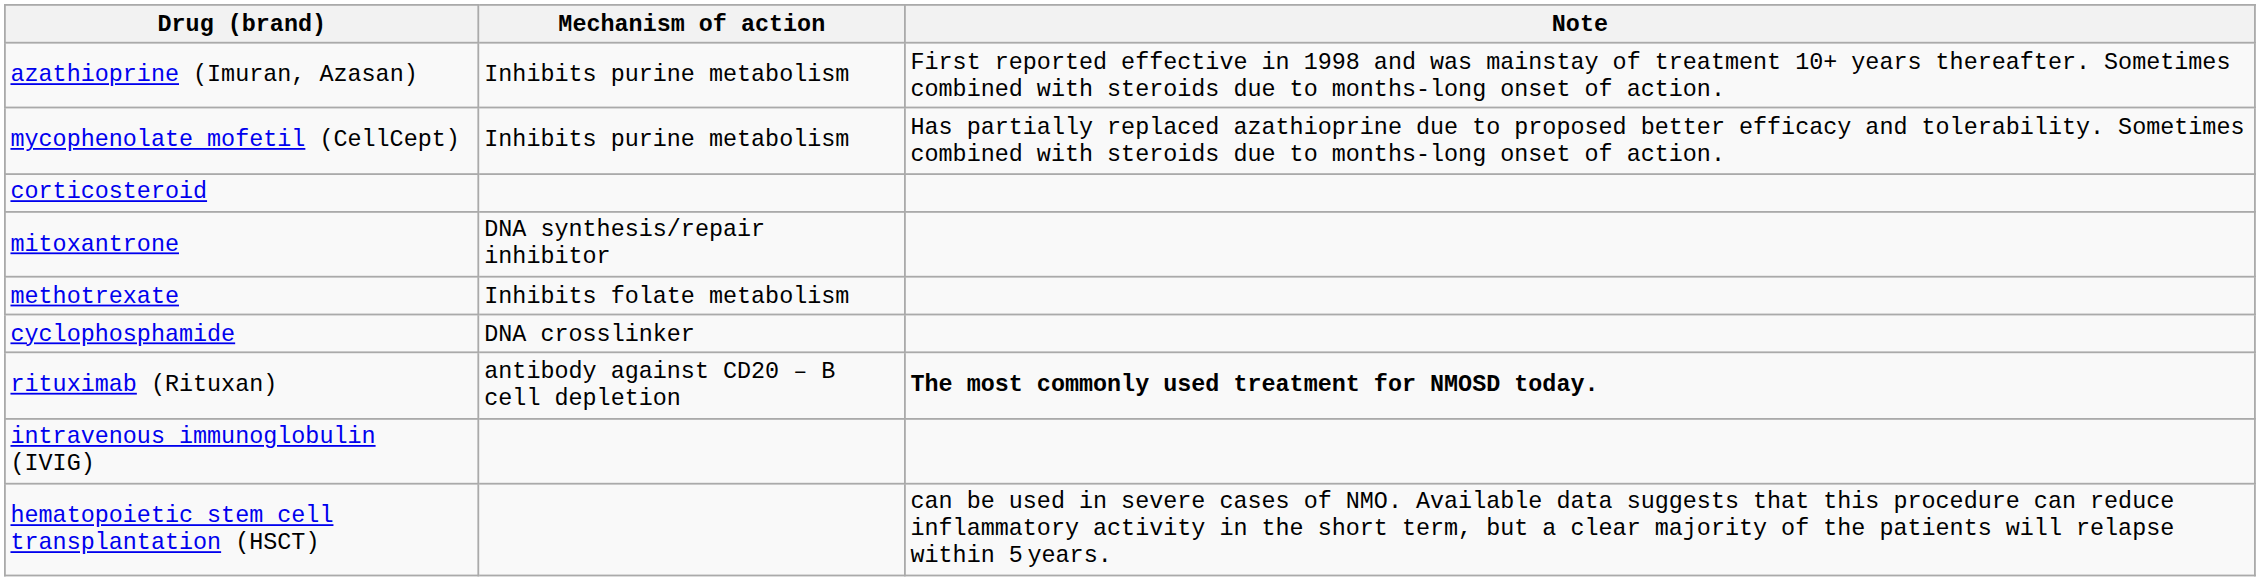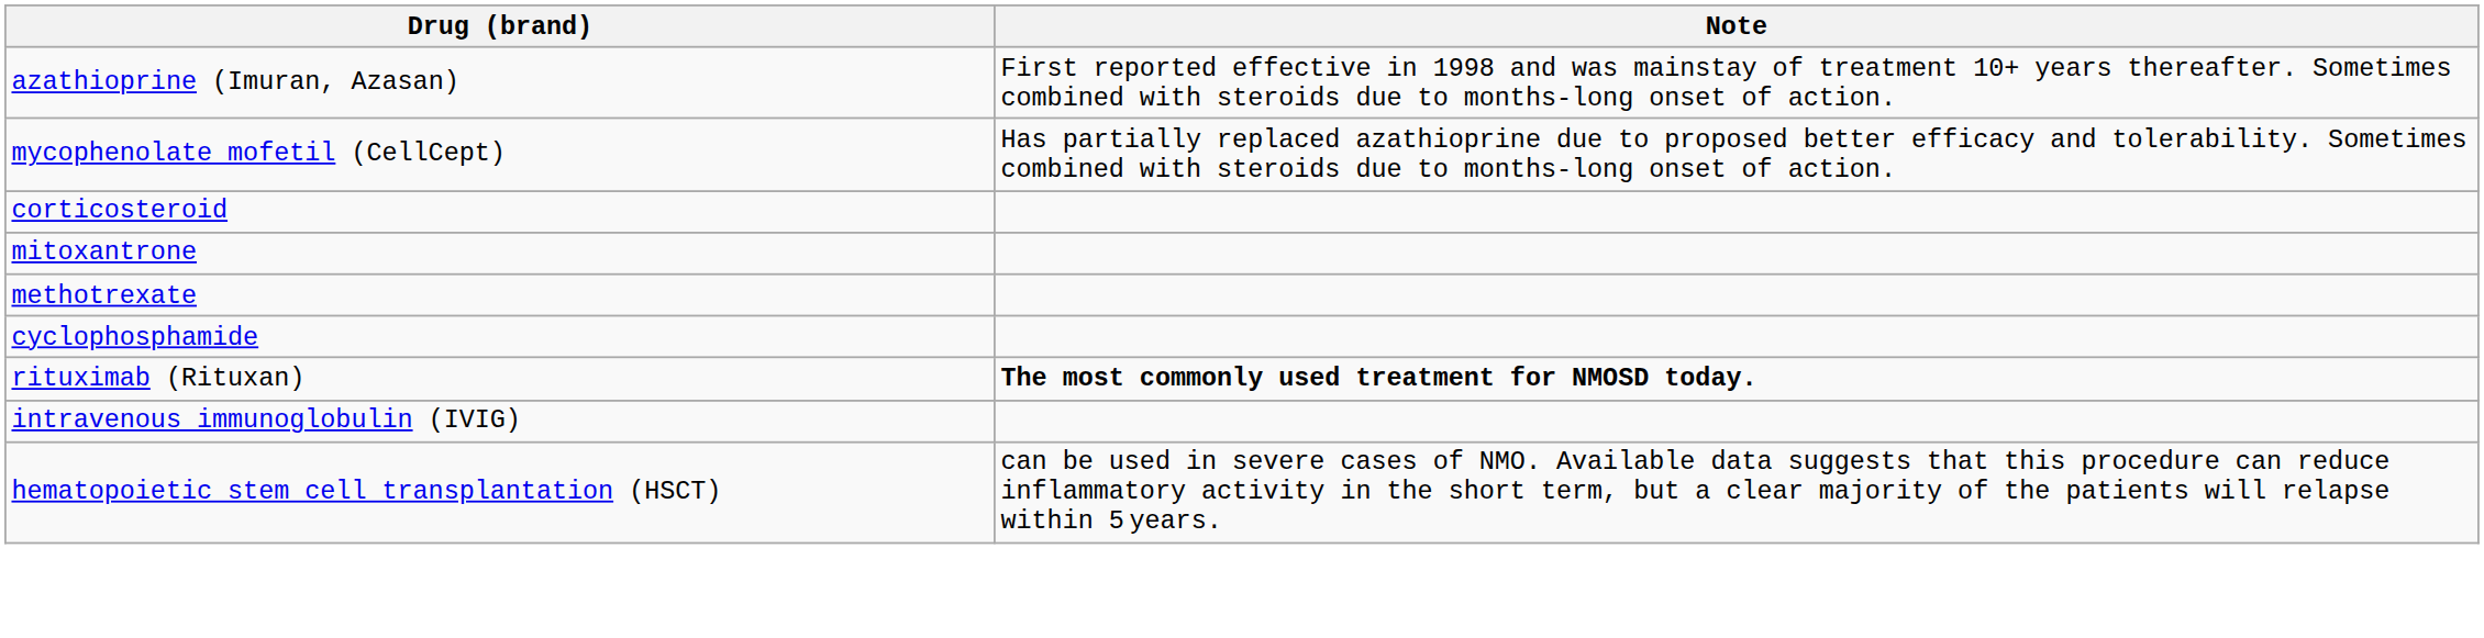- column: Mechanism of action | Inhibits purine metabolism | Inhibits purine metabolism | DNA synthesis/repair inhibitor | Inhibits folate metabolism | DNA crosslinker | antibody against CD20 – B cell depletion
